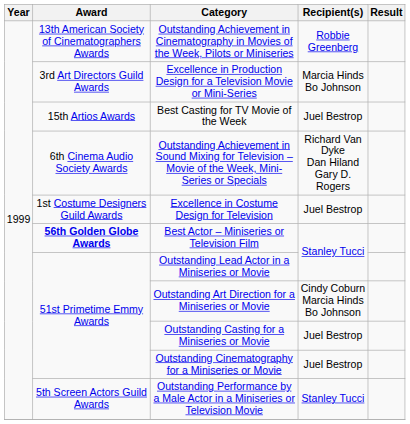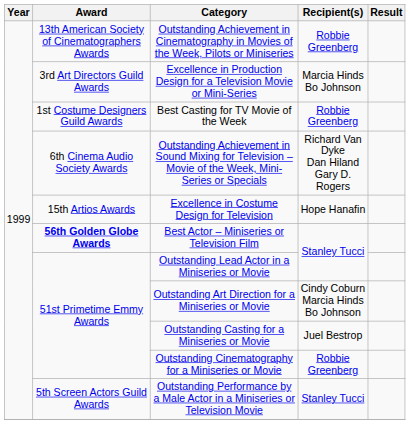Best Casting for TV Movie of the Week | Award: 15th Artios Awards -> 1st Costume Designers Guild Awards
Best Casting for TV Movie of the Week | Recipient(s): Juel Bestrop -> Robbie Greenberg
Excellence in Costume Design for Television | Award: 1st Costume Designers Guild Awards -> 15th Artios Awards
Excellence in Costume Design for Television | Recipient(s): Juel Bestrop -> Hope Hanafin
Outstanding Cinematography for a Miniseries or Movie | Recipient(s): Juel Bestrop -> Robbie Greenberg
